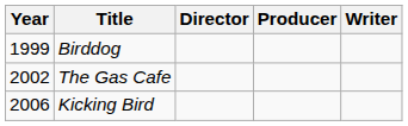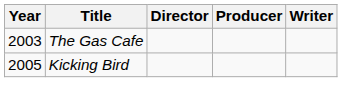- row: 1999 | Birddog
The Gas Cafe | Year: 2002 -> 2003
Kicking Bird | Year: 2006 -> 2005
